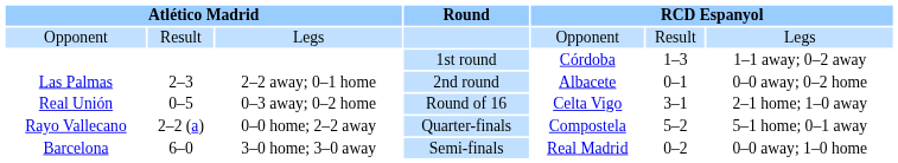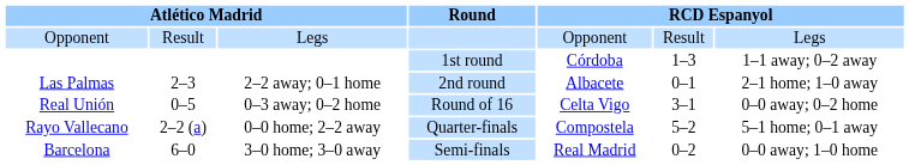Las Palmas | column 7: 0–0 away; 0–2 home -> 2–1 home; 1–0 away
Real Unión | column 7: 2–1 home; 1–0 away -> 0–0 away; 0–2 home
